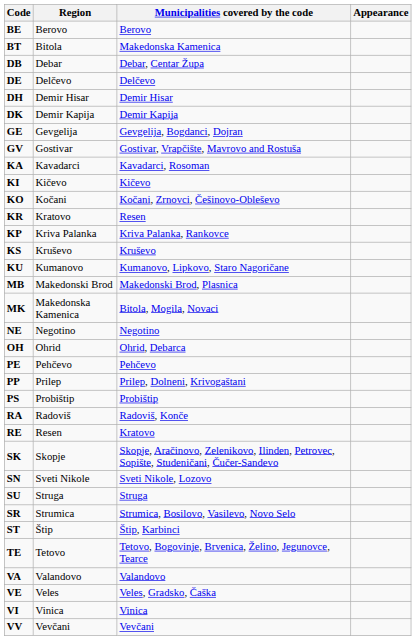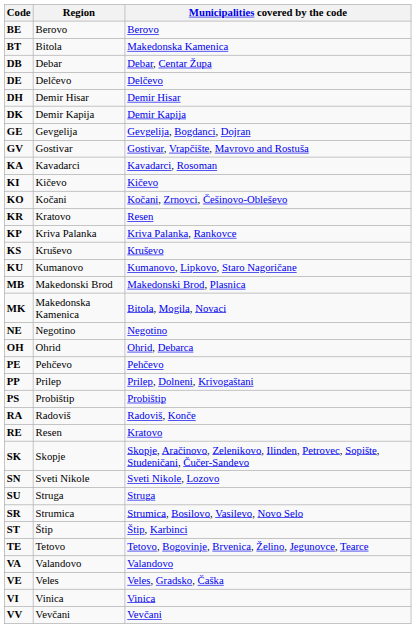- column: Appearance
